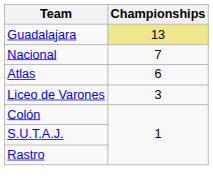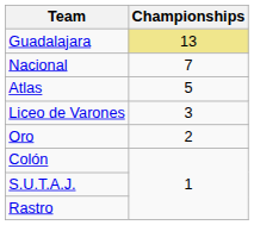Atlas | Championships: 6 -> 5
+ row: Oro | 2
